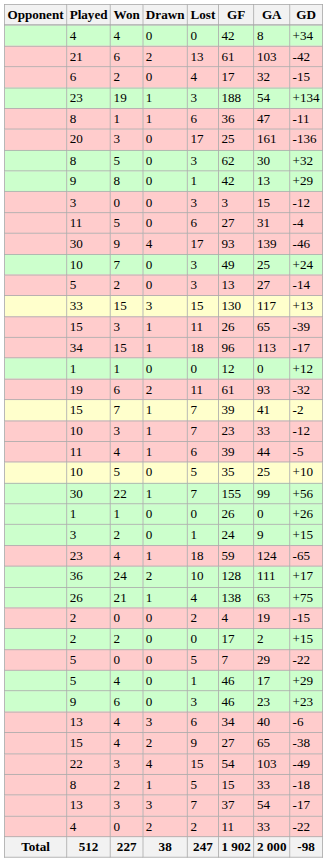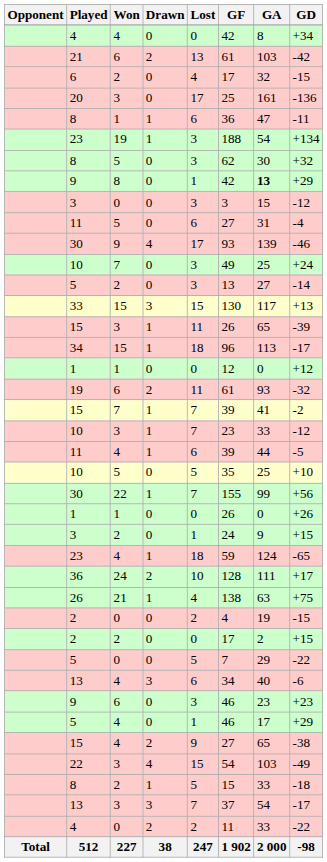rows swapped: 23 / 19 <-> 20
9 / 8 | GA: normal -> bold
rows swapped: 13 / 4 <-> 5 / 4
